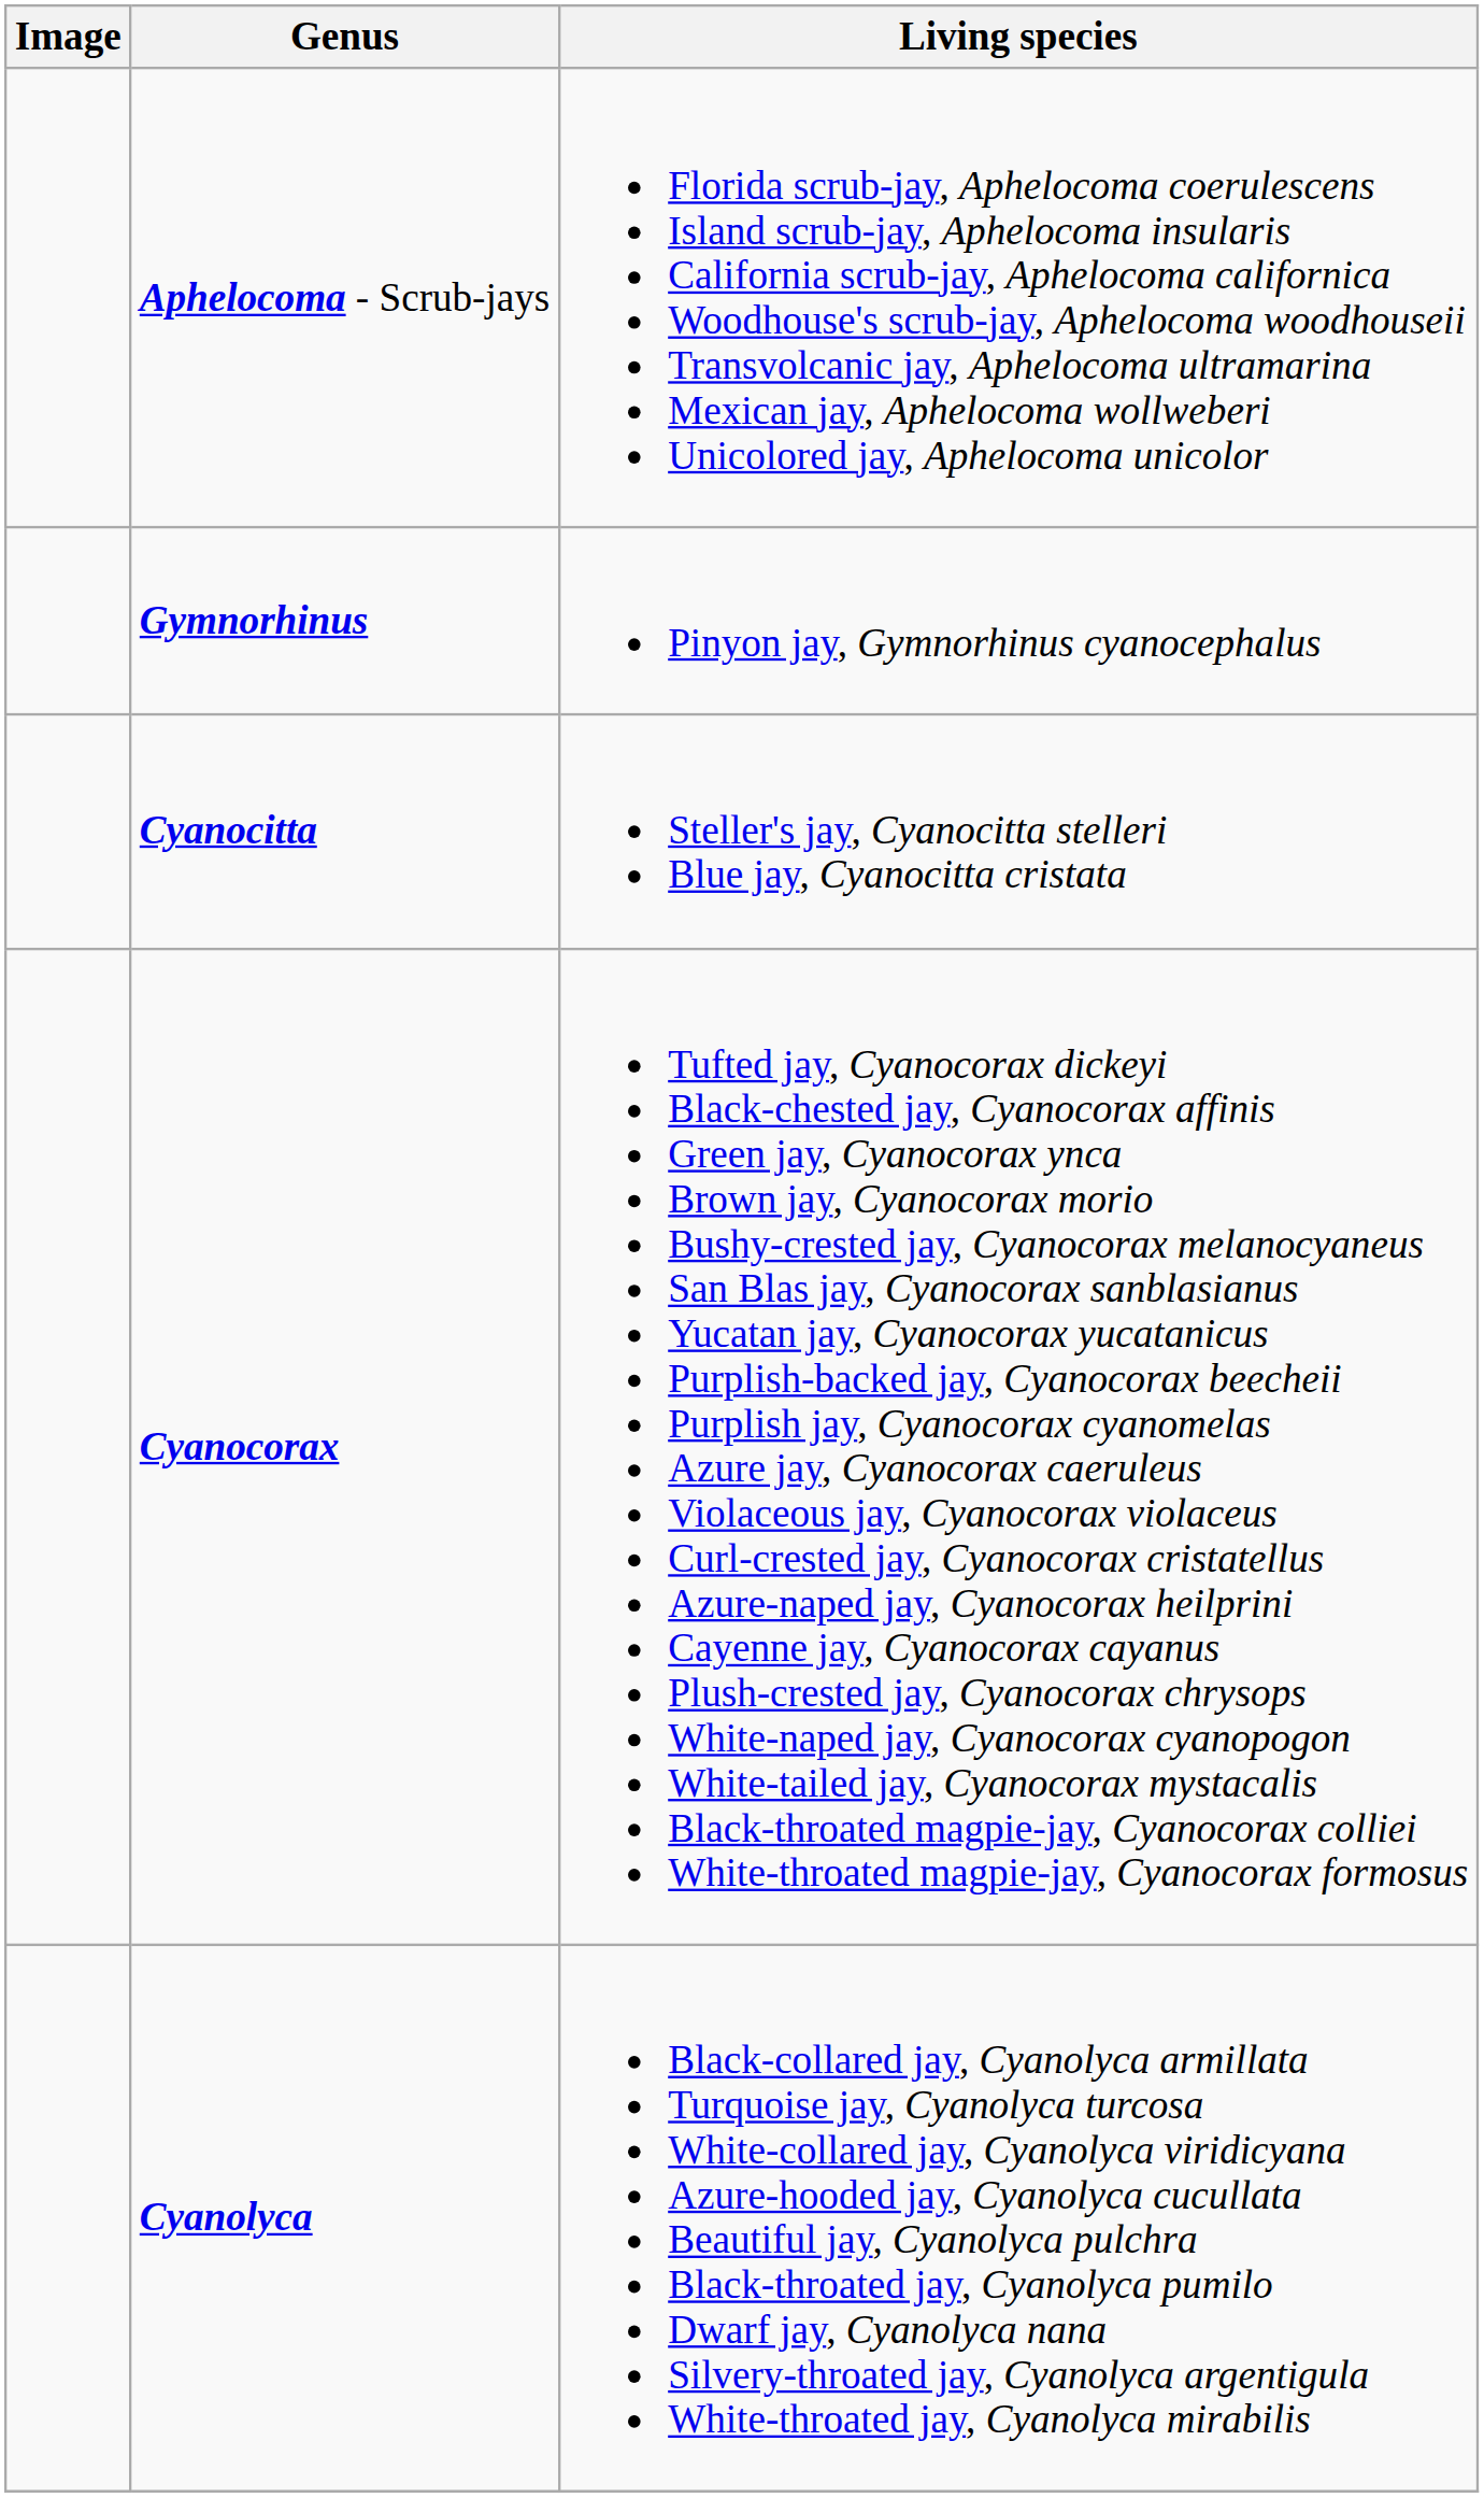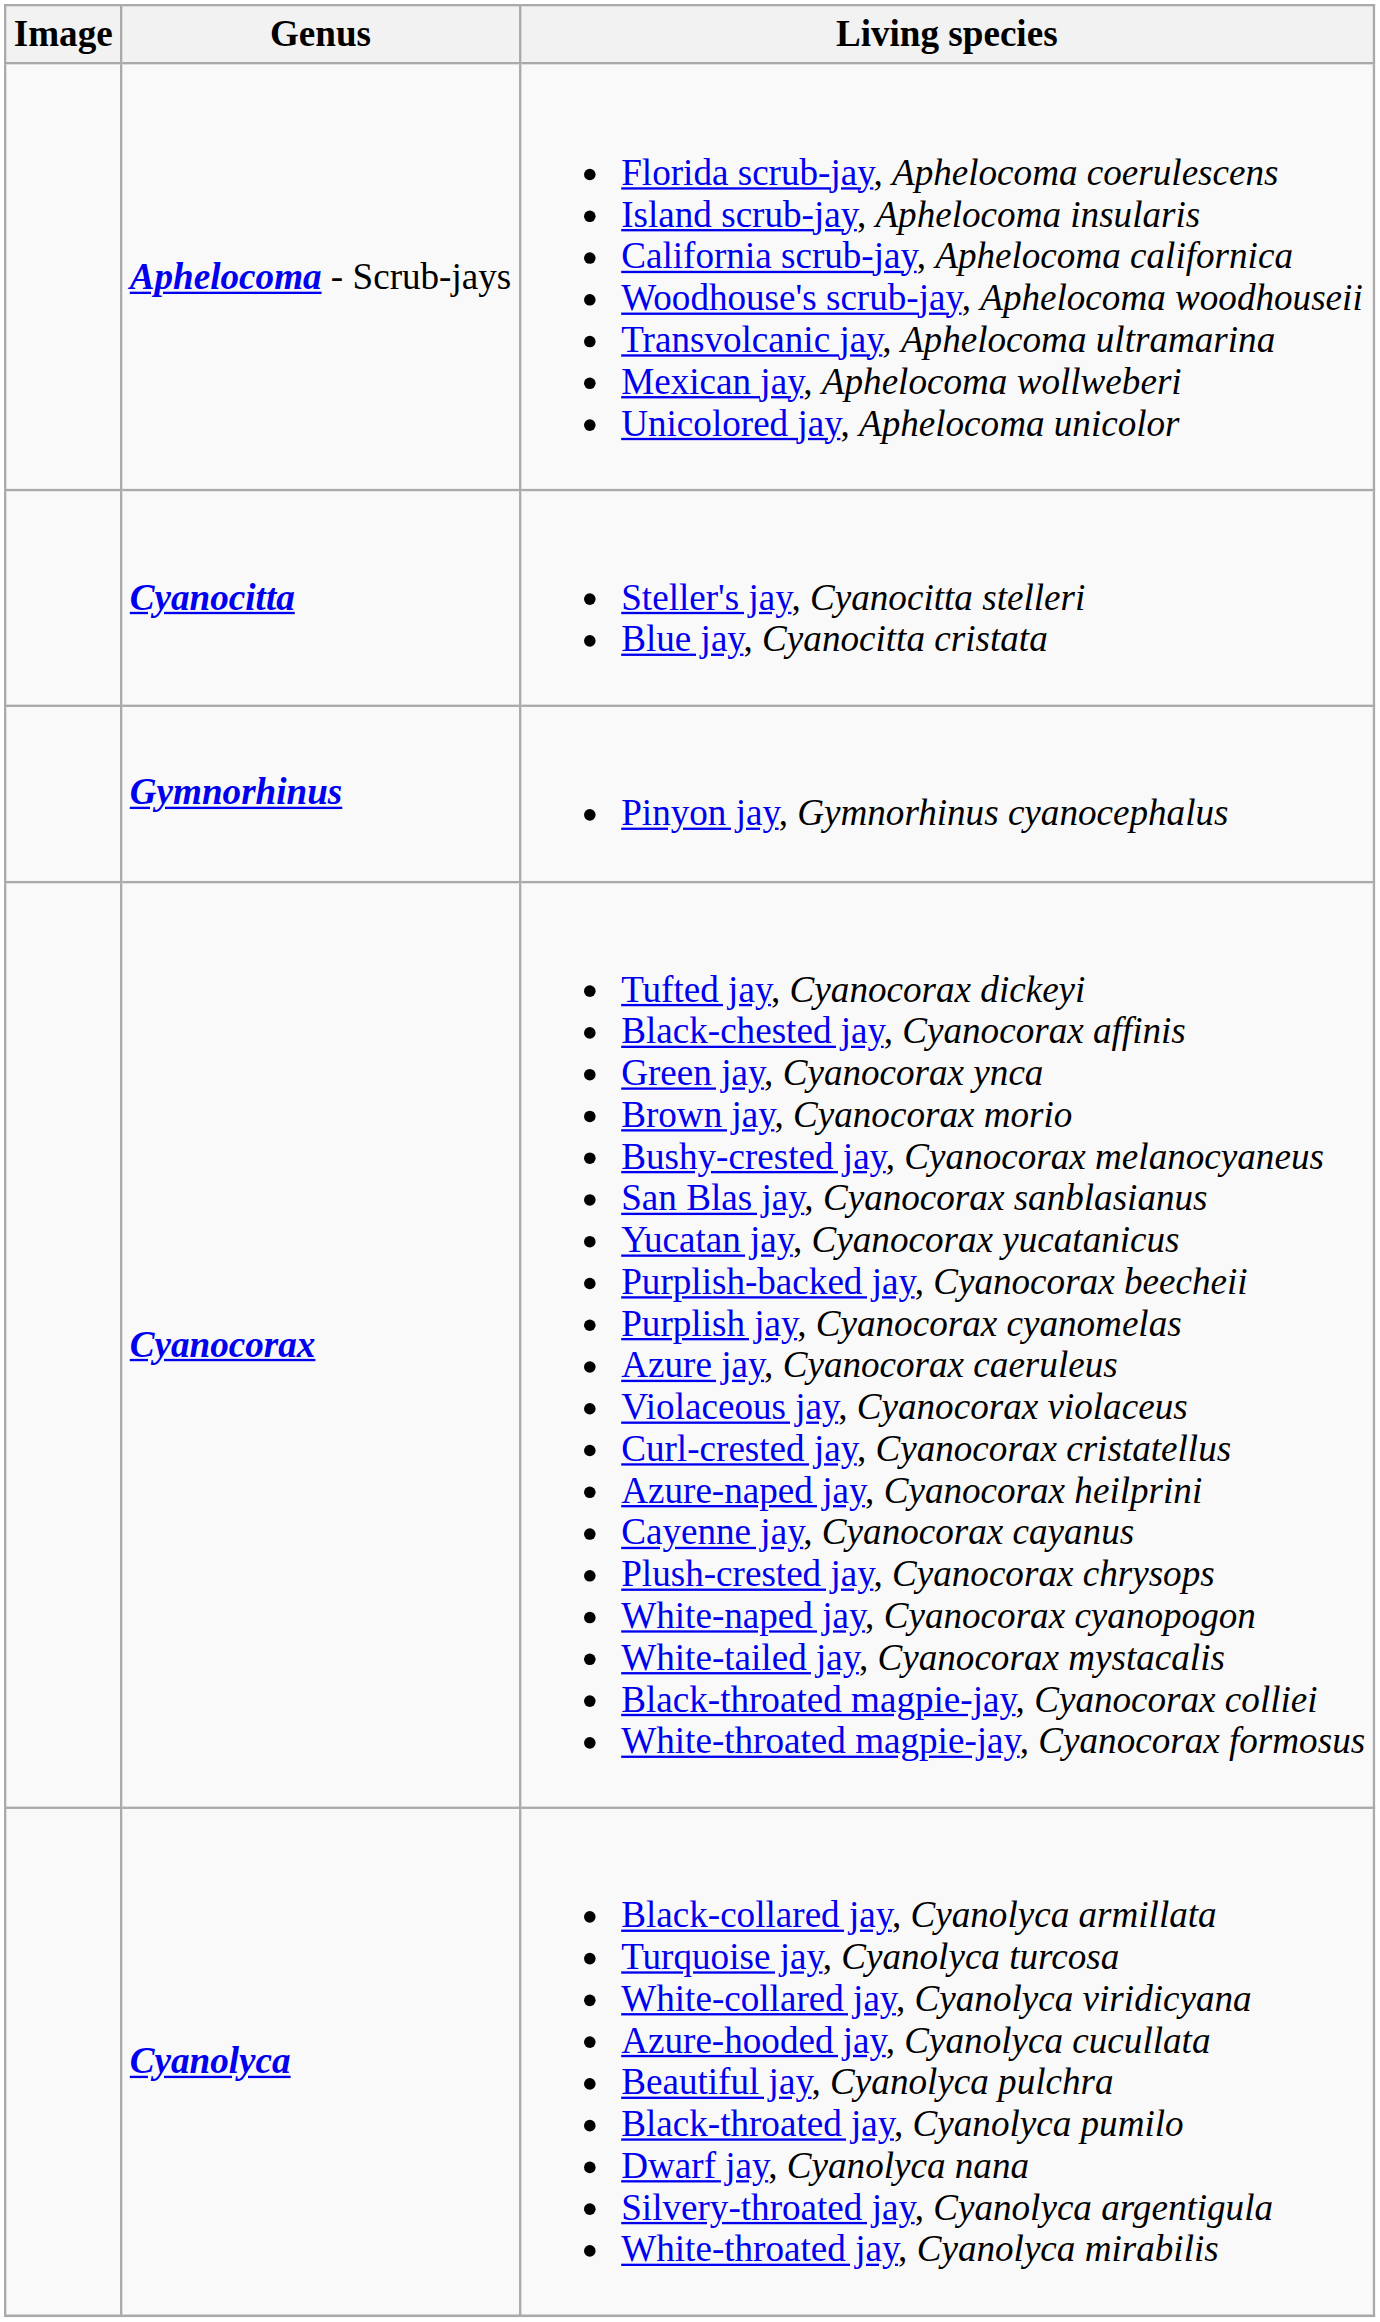rows swapped: Gymnorhinus <-> Cyanocitta
